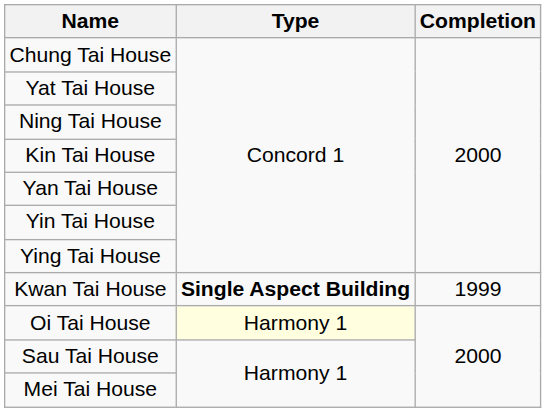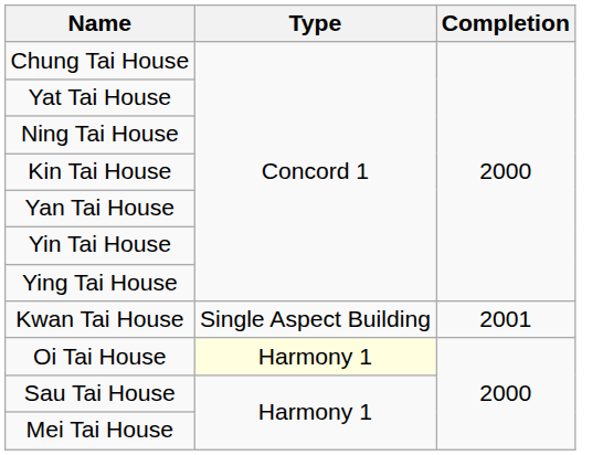Kwan Tai House | Type: bold -> normal
Kwan Tai House | Completion: 1999 -> 2001
